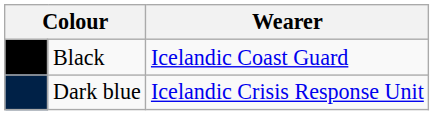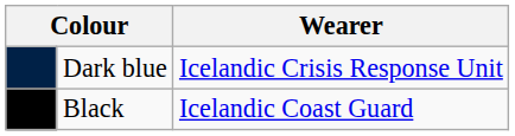rows swapped: Black <-> Dark blue
